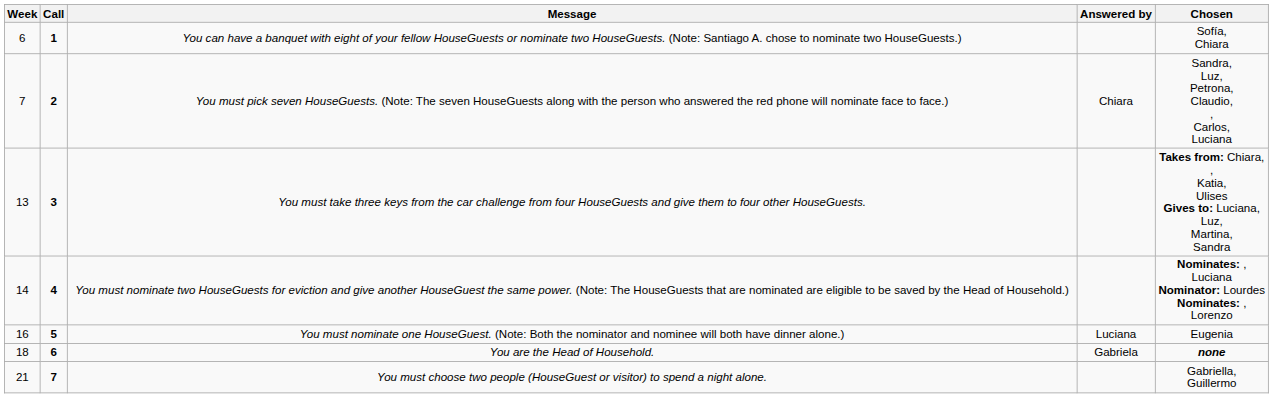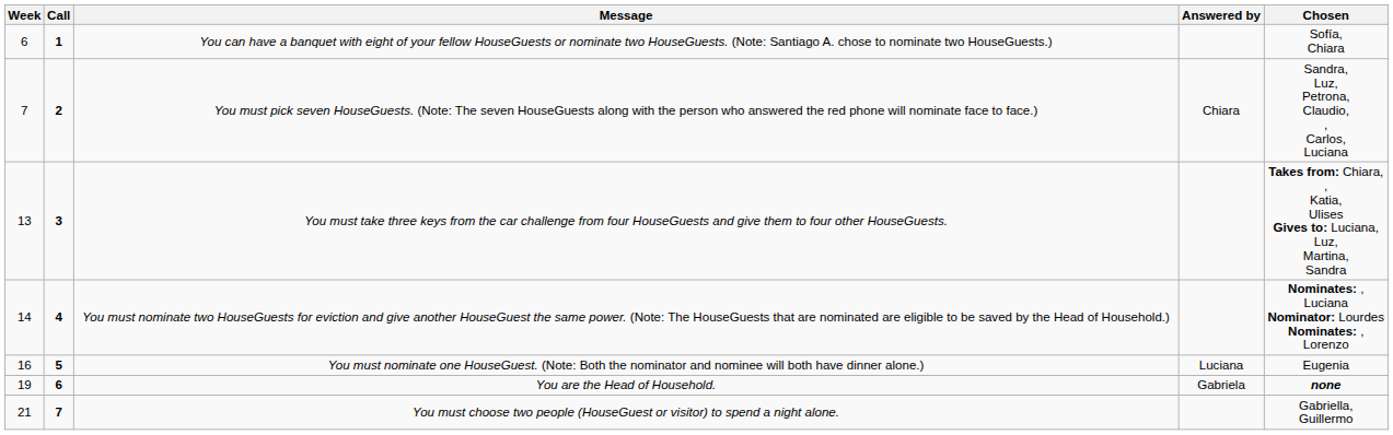You are the Head of Household. | Week: 18 -> 19
